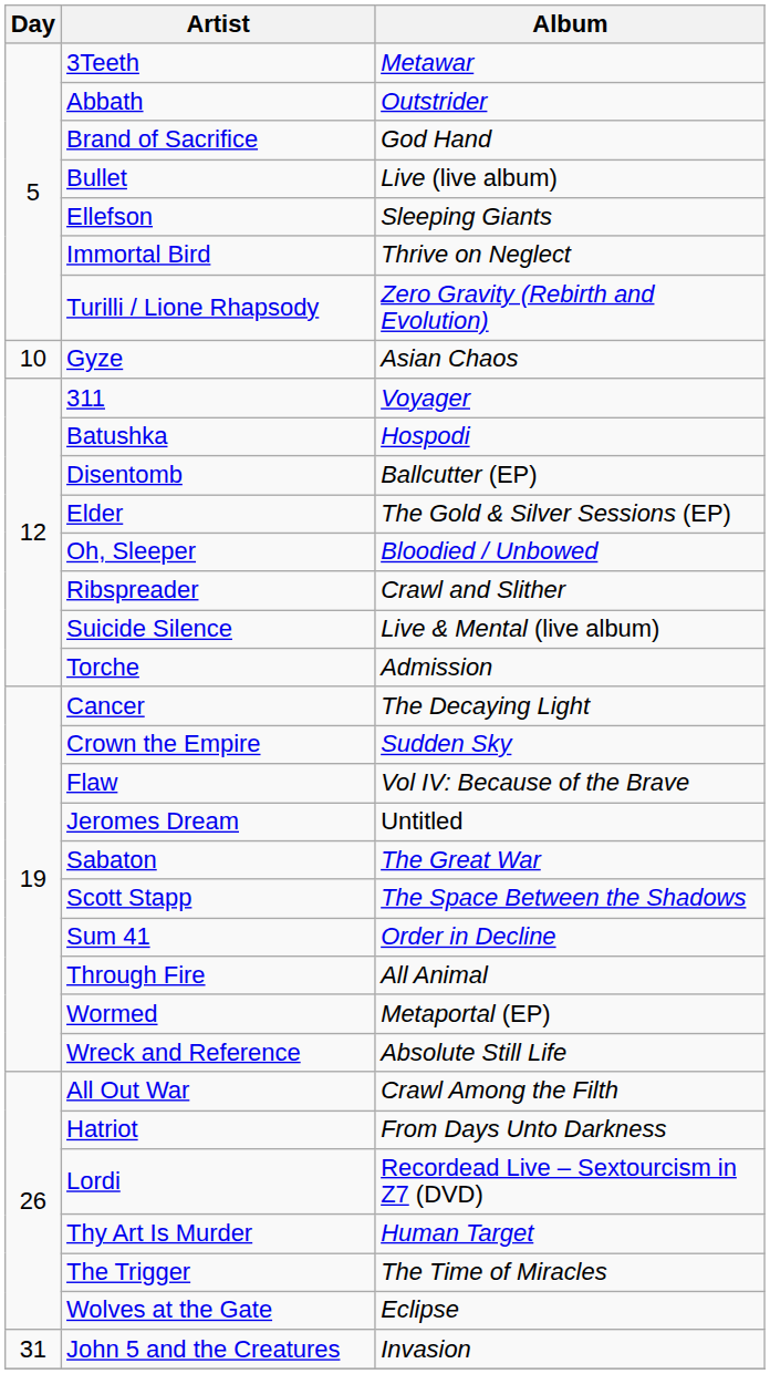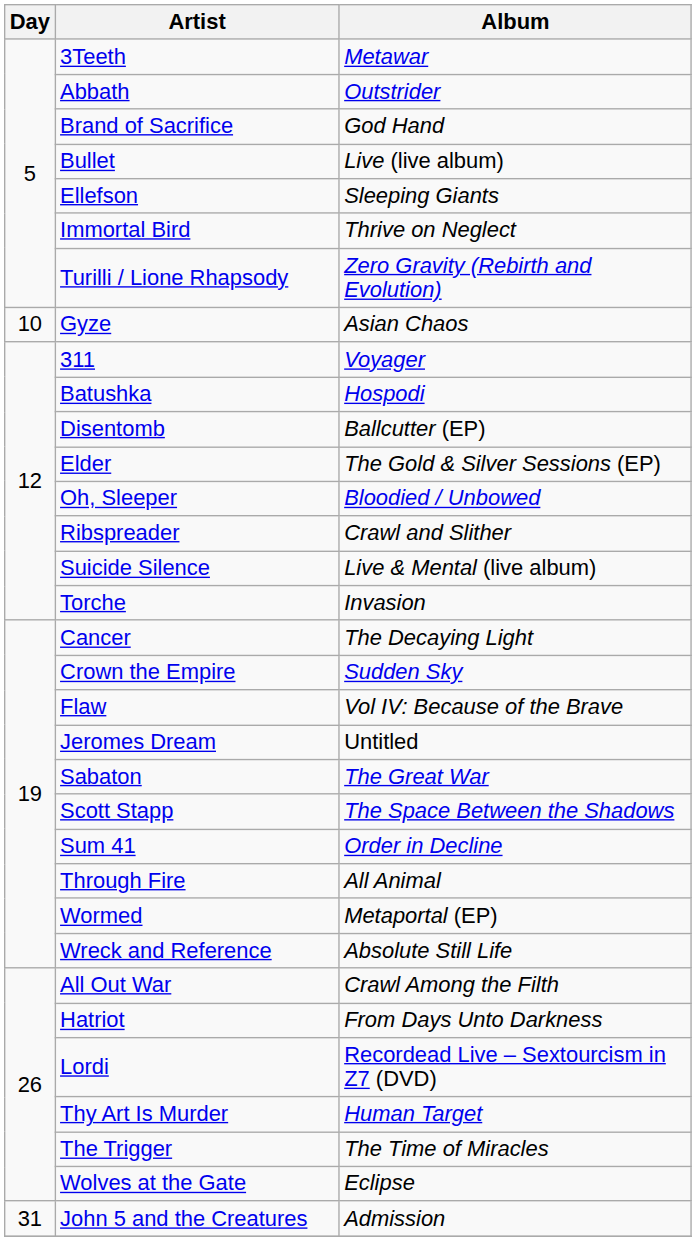Torche | Album: Admission -> Invasion
John 5 and the Creatures | Album: Invasion -> Admission
